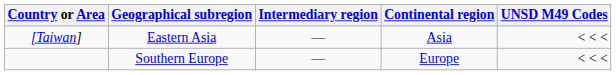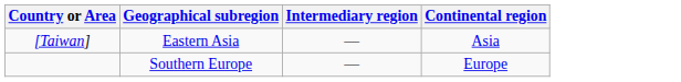- column: UNSD M49 Codes | < < < | < < <
